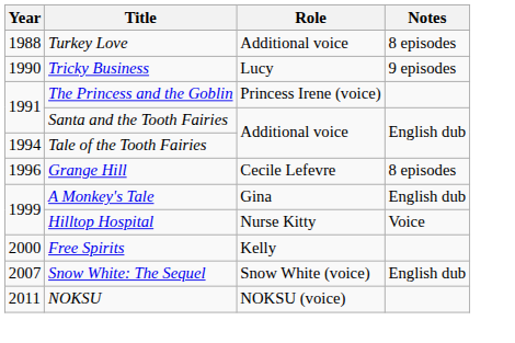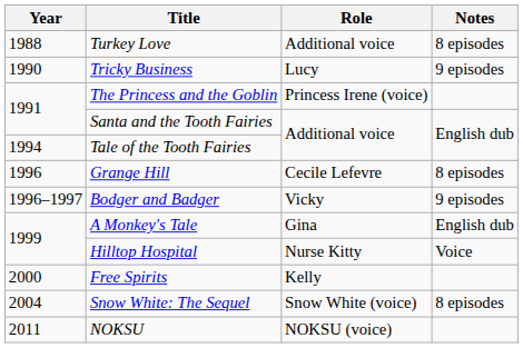+ row: 1996–1997 | Bodger and Badger | Vicky | 9 episodes
Snow White: The Sequel | Year: 2007 -> 2004
Snow White: The Sequel | Notes: English dub -> 8 episodes
